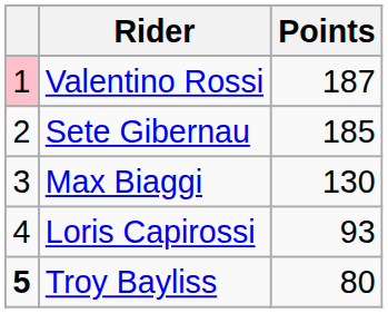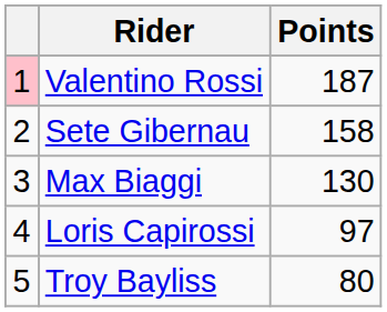Sete Gibernau | Points: 185 -> 158
Loris Capirossi | Points: 93 -> 97
Troy Bayliss | column 1: bold -> normal
